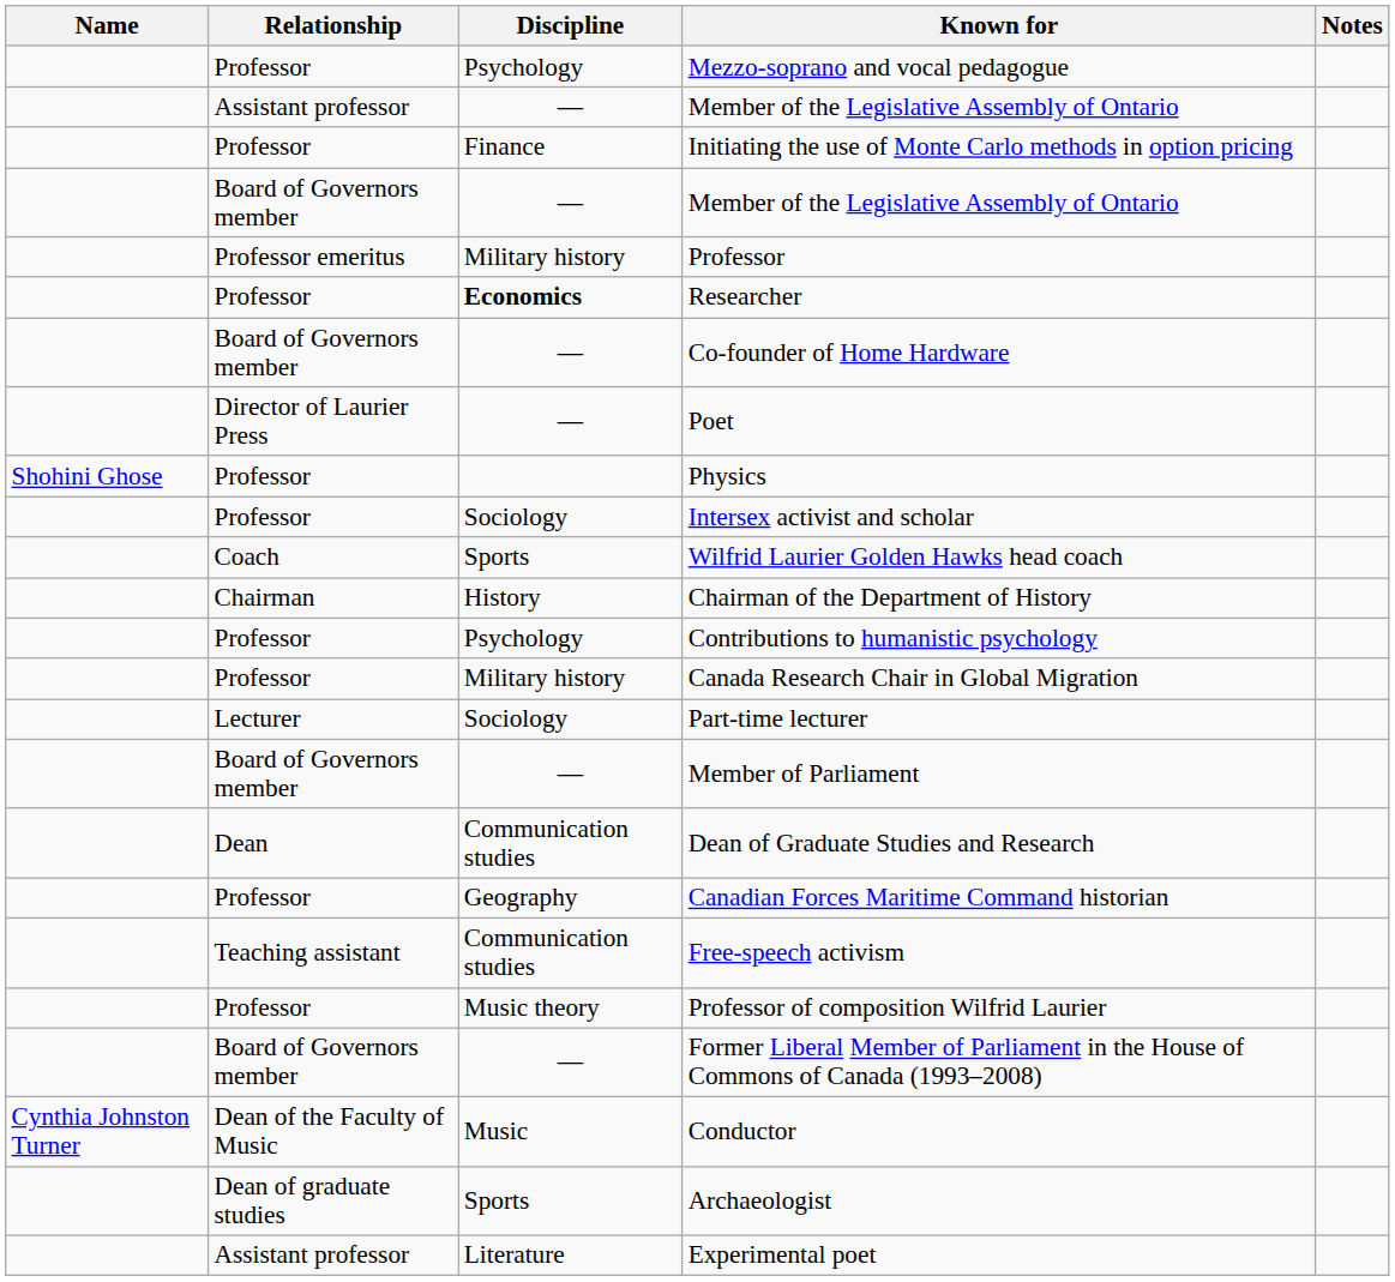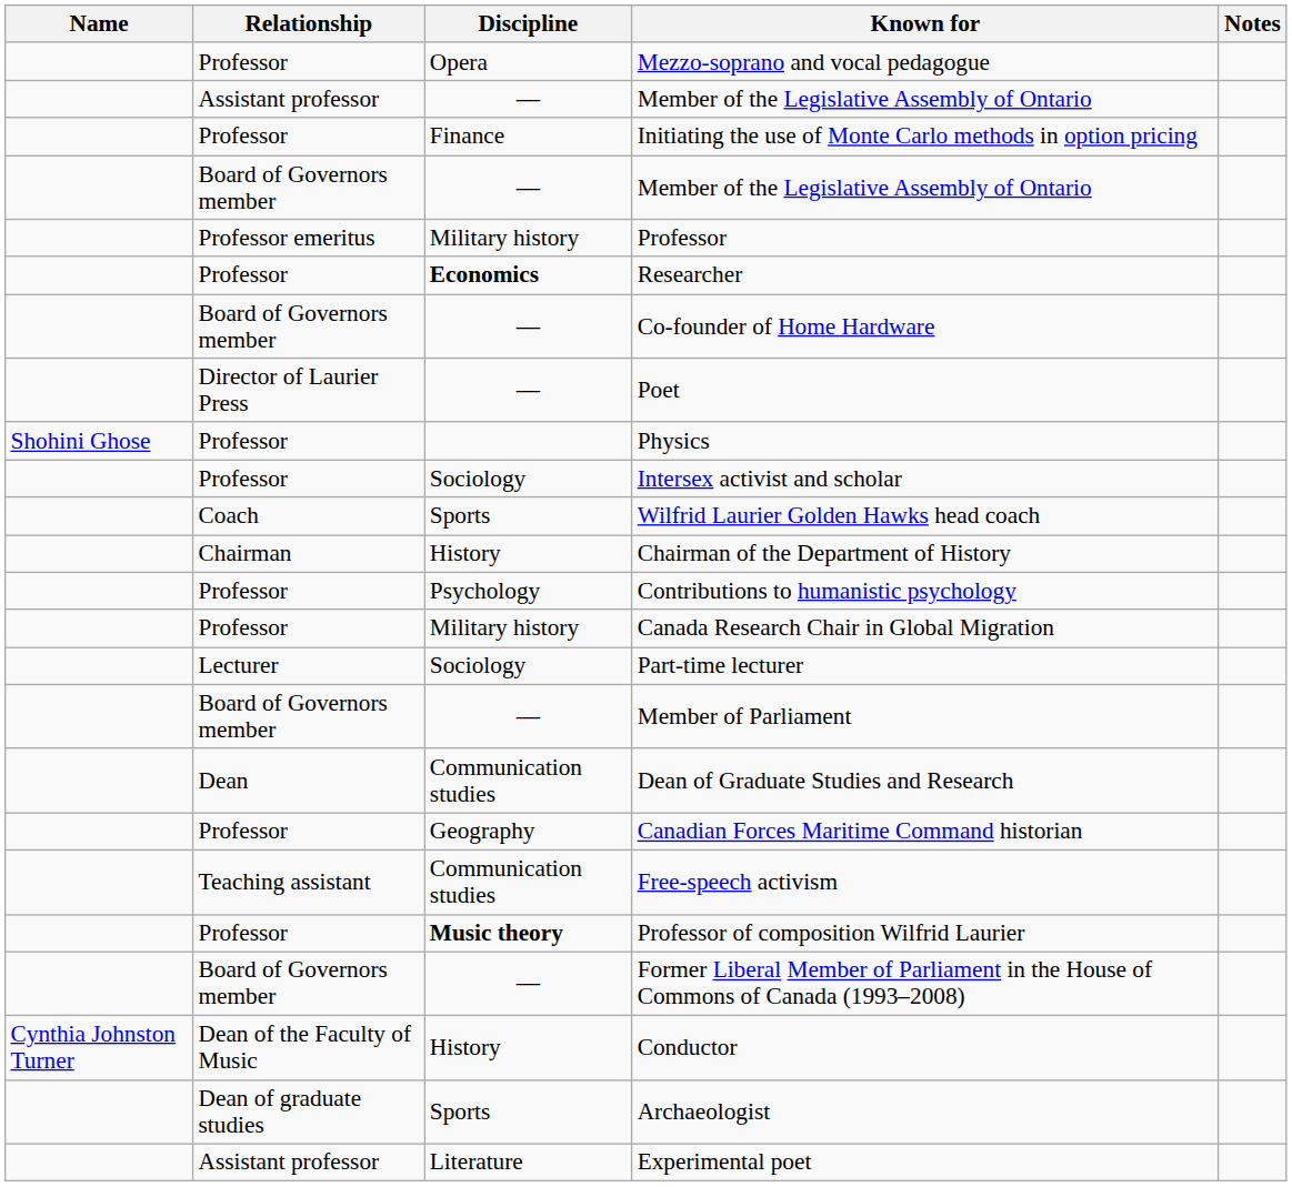Mezzo-soprano and vocal pedagogue | Discipline: Psychology -> Opera
Professor of composition Wilfrid Laurier | Discipline: normal -> bold
Conductor | Discipline: Music -> History
